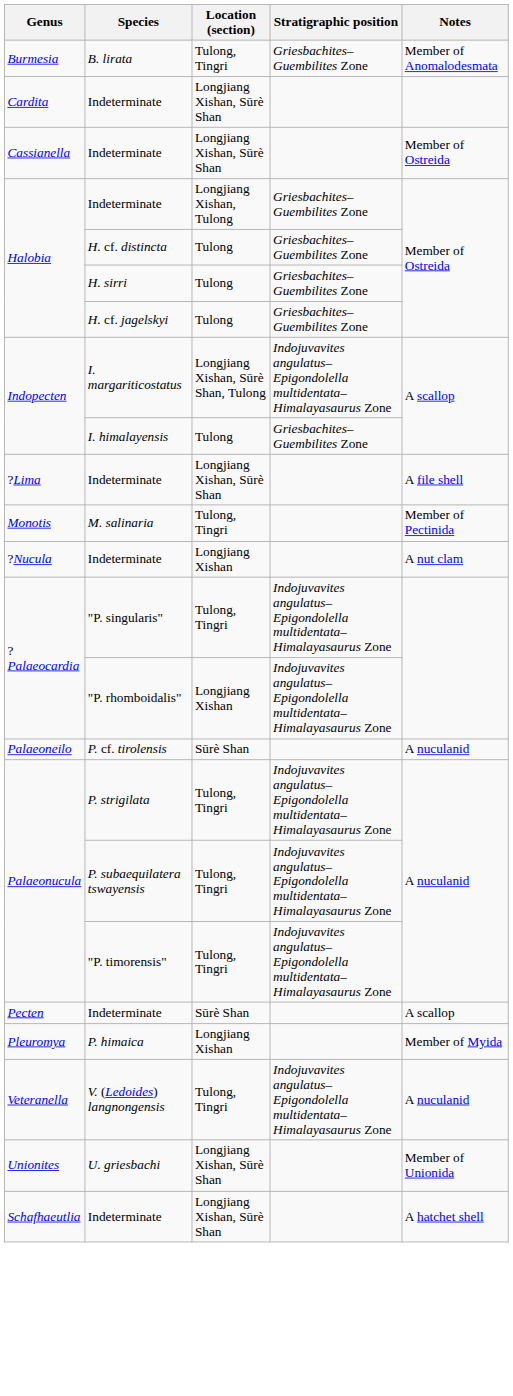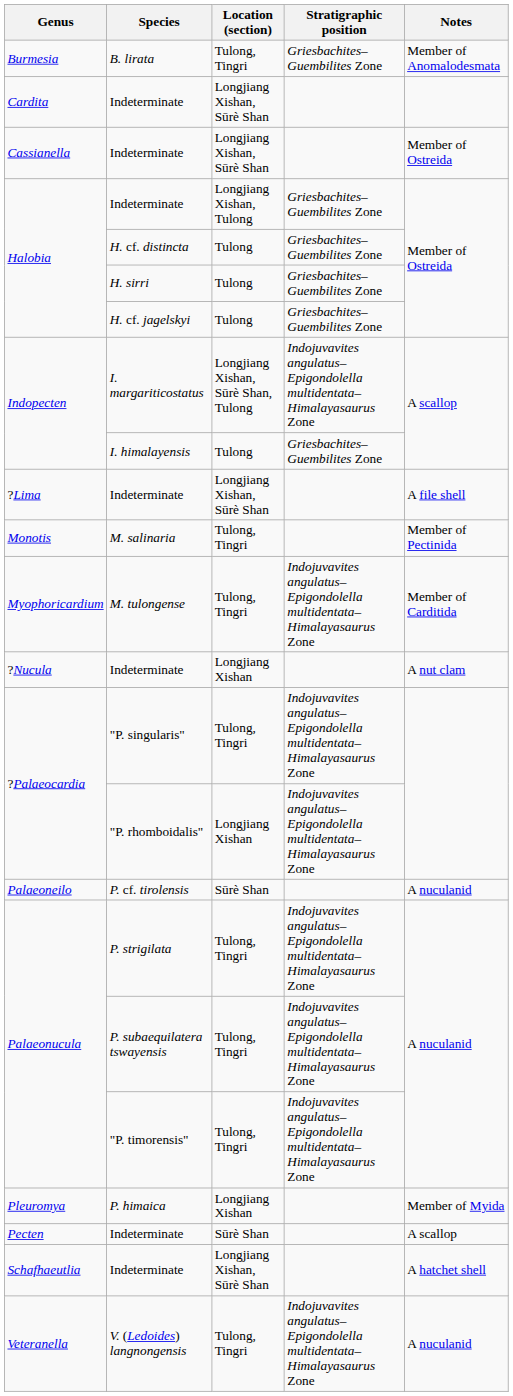+ row: Myophoricardium | M. tulongense | Tulong, Tingri | Indojuvavites angulatus–Epigondolella multidentata–Himalayasaurus Zone | Member of Carditida
rows swapped: Pecten / Indeterminate <-> P. himaica
rows swapped: Schafhaeutlia / Indeterminate <-> V. (Ledoides) langnongensis
- row: Unionites | U. griesbachi | Longjiang Xishan, Sūrè Shan | Member of Unionida
